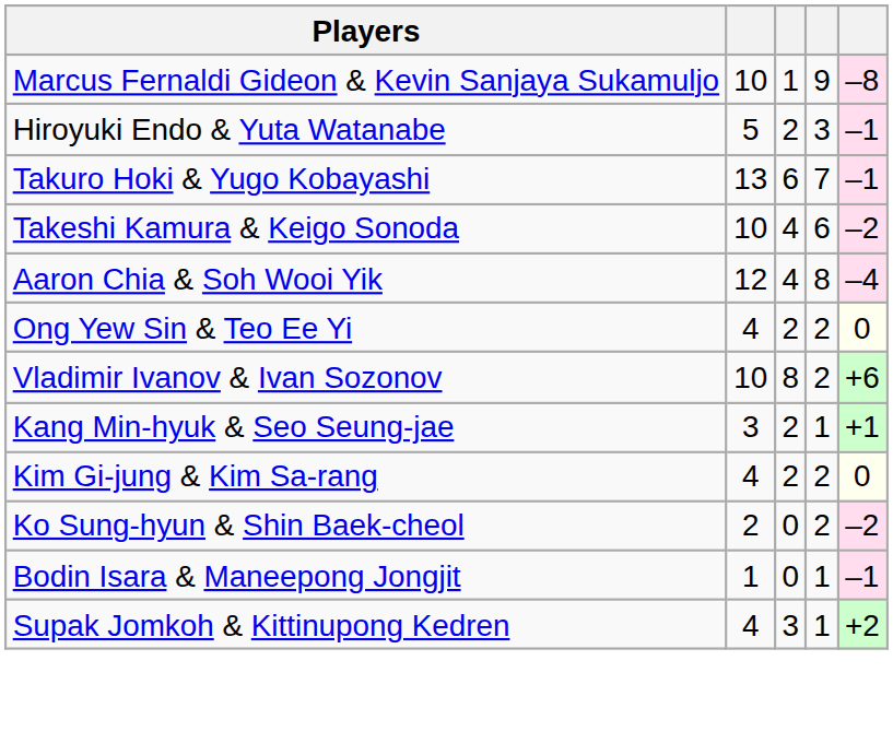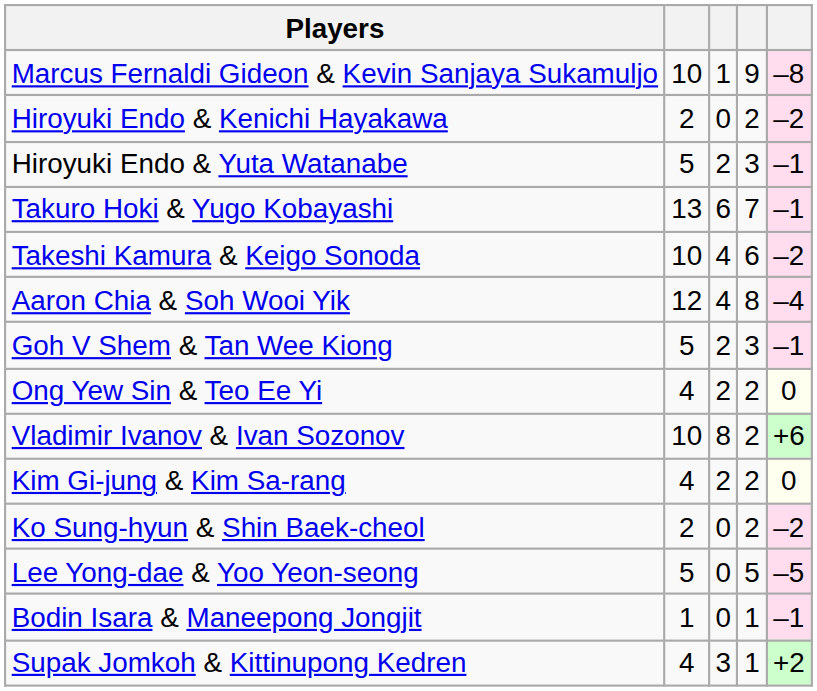+ row: Hiroyuki Endo & Kenichi Hayakawa | 2 | 0 | 2 | –2
+ row: Goh V Shem & Tan Wee Kiong | 5 | 2 | 3 | –1
- row: Kang Min-hyuk & Seo Seung-jae | 3 | 2 | 1 | +1
+ row: Lee Yong-dae & Yoo Yeon-seong | 5 | 0 | 5 | –5
